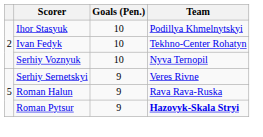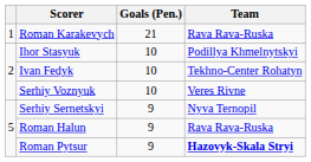+ row: 1 | Roman Karakevych | 21 | Rava Rava-Ruska
Serhiy Voznyuk | Team: Nyva Ternopil -> Veres Rivne
Serhiy Sernetskyi | Team: Veres Rivne -> Nyva Ternopil
